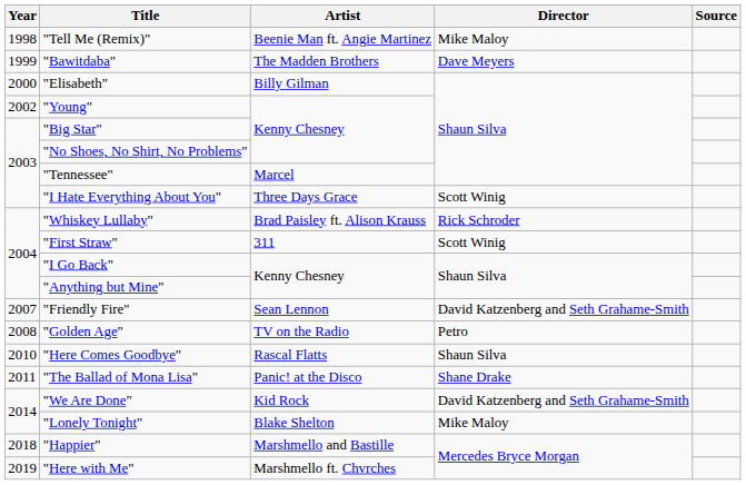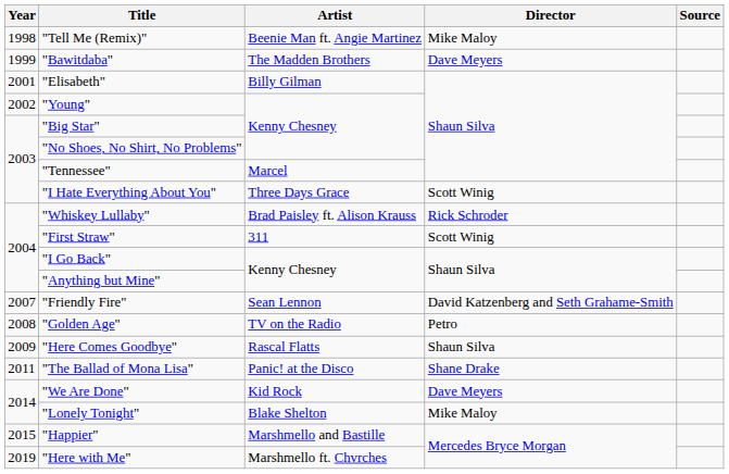"Elisabeth" | Year: 2000 -> 2001
"Here Comes Goodbye" | Year: 2010 -> 2009
"We Are Done" | Director: David Katzenberg and Seth Grahame-Smith -> Dave Meyers
"Happier" | Year: 2018 -> 2015
